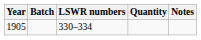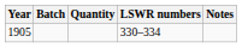columns swapped: Quantity <-> LSWR numbers
